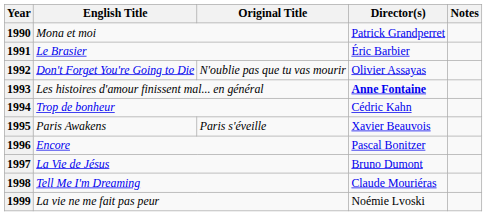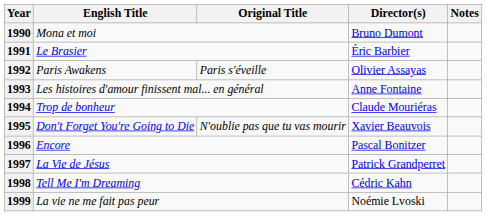1990 | Director(s): Patrick Grandperret -> Bruno Dumont
1992 | English Title: Don't Forget You're Going to Die -> Paris Awakens
1992 | Original Title: N'oublie pas que tu vas mourir -> Paris s'éveille
1993 | Director(s): bold -> normal
1994 | Director(s): Cédric Kahn -> Claude Mouriéras
1995 | English Title: Paris Awakens -> Don't Forget You're Going to Die
1995 | Original Title: Paris s'éveille -> N'oublie pas que tu vas mourir
1997 | Director(s): Bruno Dumont -> Patrick Grandperret
1998 | Director(s): Claude Mouriéras -> Cédric Kahn
